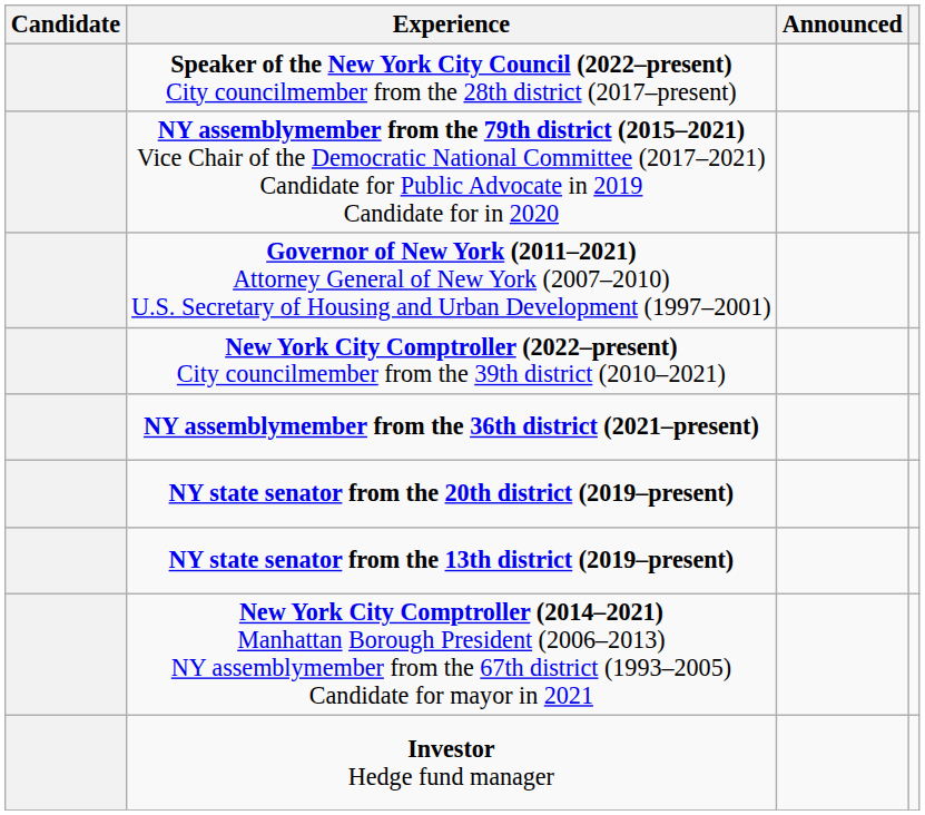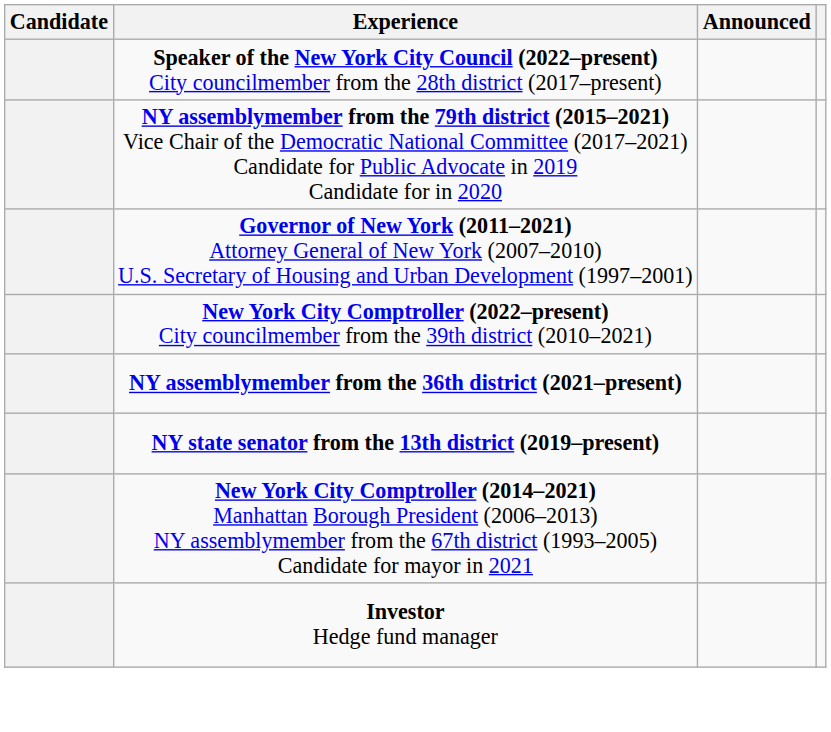- row: NY state senator from the 20th district (2019–present)
